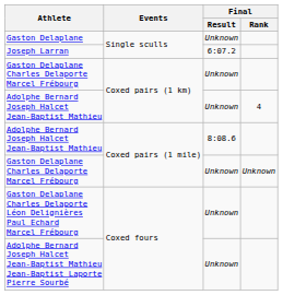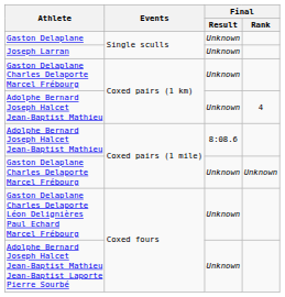Joseph Larran | Final / Result: 6:07.2 -> Unknown
